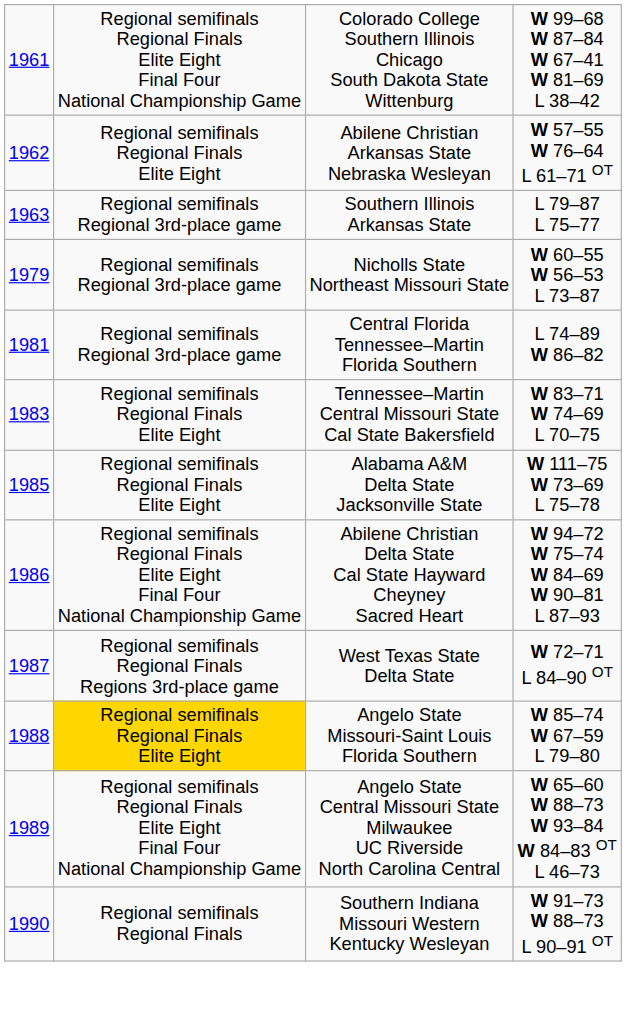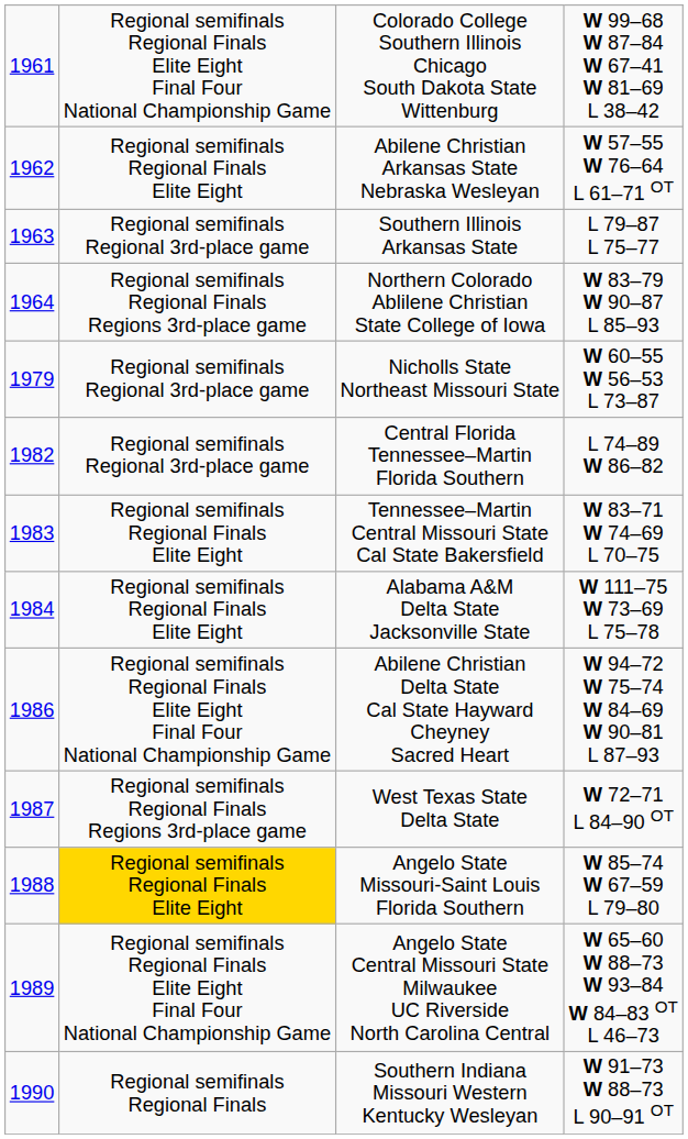+ row: 1964 | Regional semifinals Regional Finals Regions 3rd-place game | Northern Colorado Ablilene Christian State College of Iowa | W 83–79 W 90–87 L 85–93
Central Florida Tennessee–Martin Florida Southern | column 1: 1981 -> 1982
Alabama A&M Delta State Jacksonville State | column 1: 1985 -> 1984
